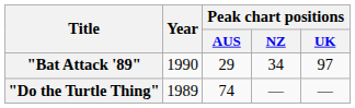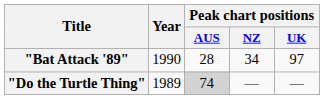"Bat Attack '89" | Peak chart positions / AUS: 29 -> 28
"Do the Turtle Thing" | Peak chart positions / AUS: no background -> lightgrey background
